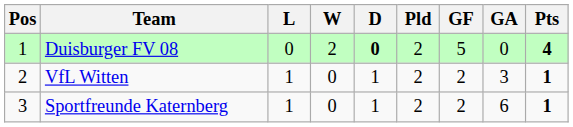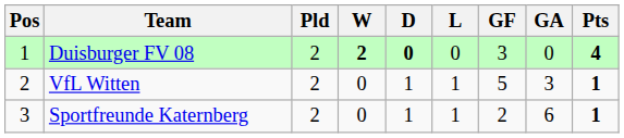columns swapped: Pld <-> L
Duisburger FV 08 | W: normal -> bold
Duisburger FV 08 | GF: 5 -> 3
VfL Witten | GF: 2 -> 5
